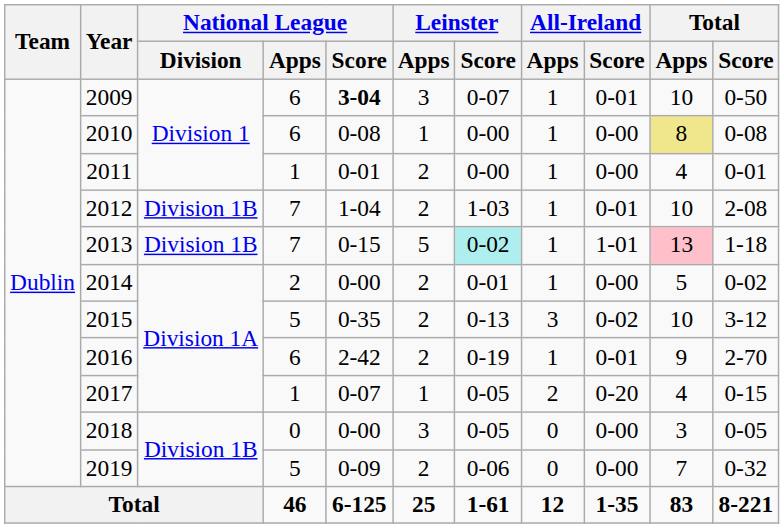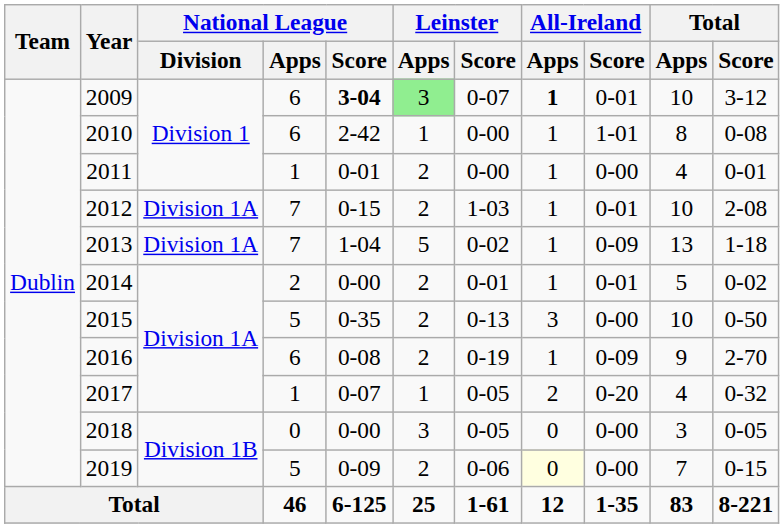2009 | Leinster / Apps: no background -> lightgreen background
2009 | All-Ireland / Apps: normal -> bold
2009 | Total / Score: 0-50 -> 3-12
2010 | National League / Score: 0-08 -> 2-42
2010 | All-Ireland / Score: 0-00 -> 1-01
2010 | Total / Apps: khaki background -> no background
2012 | National League / Division: Division 1B -> Division 1A
2012 | National League / Score: 1-04 -> 0-15
2013 | National League / Division: Division 1B -> Division 1A
2013 | National League / Score: 0-15 -> 1-04
2013 | Leinster / Score: paleturquoise background -> no background
2013 | All-Ireland / Score: 1-01 -> 0-09
2013 | Total / Apps: pink background -> no background
2014 | All-Ireland / Score: 0-00 -> 0-01
2015 | All-Ireland / Score: 0-02 -> 0-00
2015 | Total / Score: 3-12 -> 0-50
2016 | National League / Score: 2-42 -> 0-08
2016 | All-Ireland / Score: 0-01 -> 0-09
2017 | Total / Score: 0-15 -> 0-32
2019 | All-Ireland / Apps: no background -> lightyellow background
2019 | Total / Score: 0-32 -> 0-15
